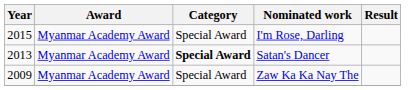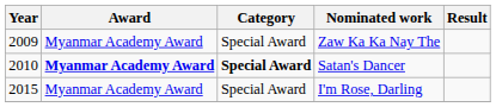rows swapped: Zaw Ka Ka Nay The <-> I'm Rose, Darling
Satan's Dancer | Year: 2013 -> 2010
Satan's Dancer | Award: normal -> bold
